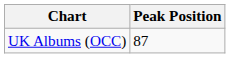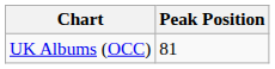UK Albums (OCC) | Peak Position: 87 -> 81
